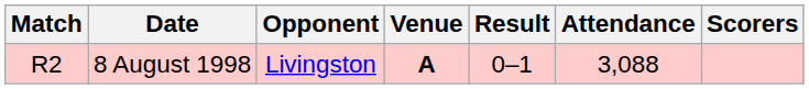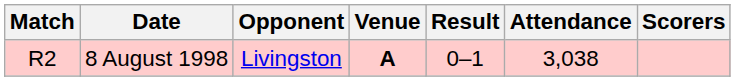8 August 1998 | Attendance: 3,088 -> 3,038
